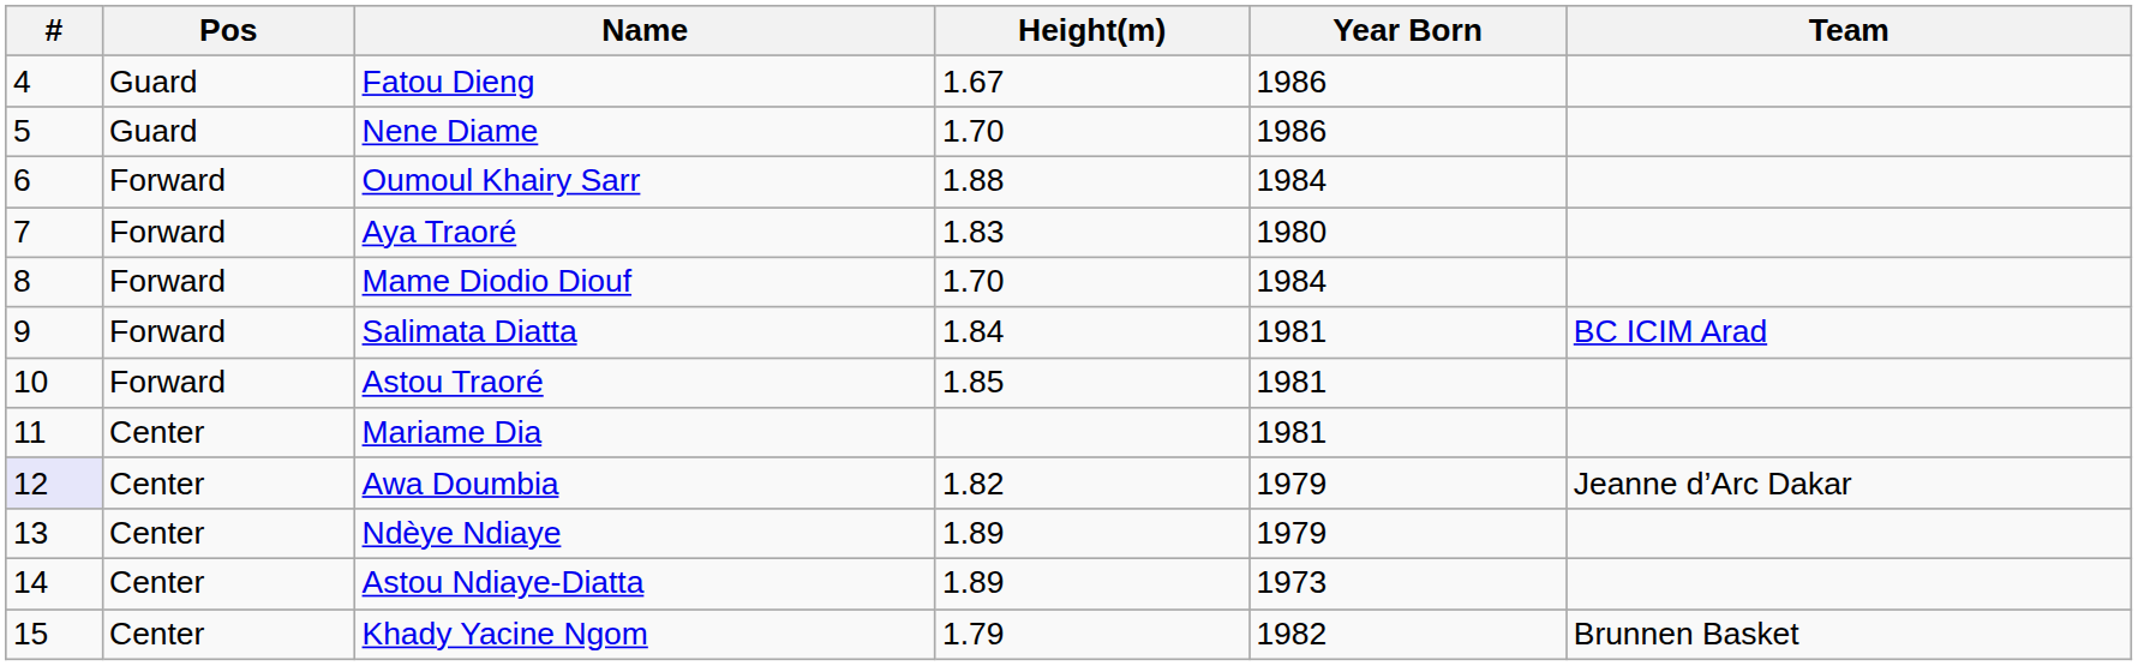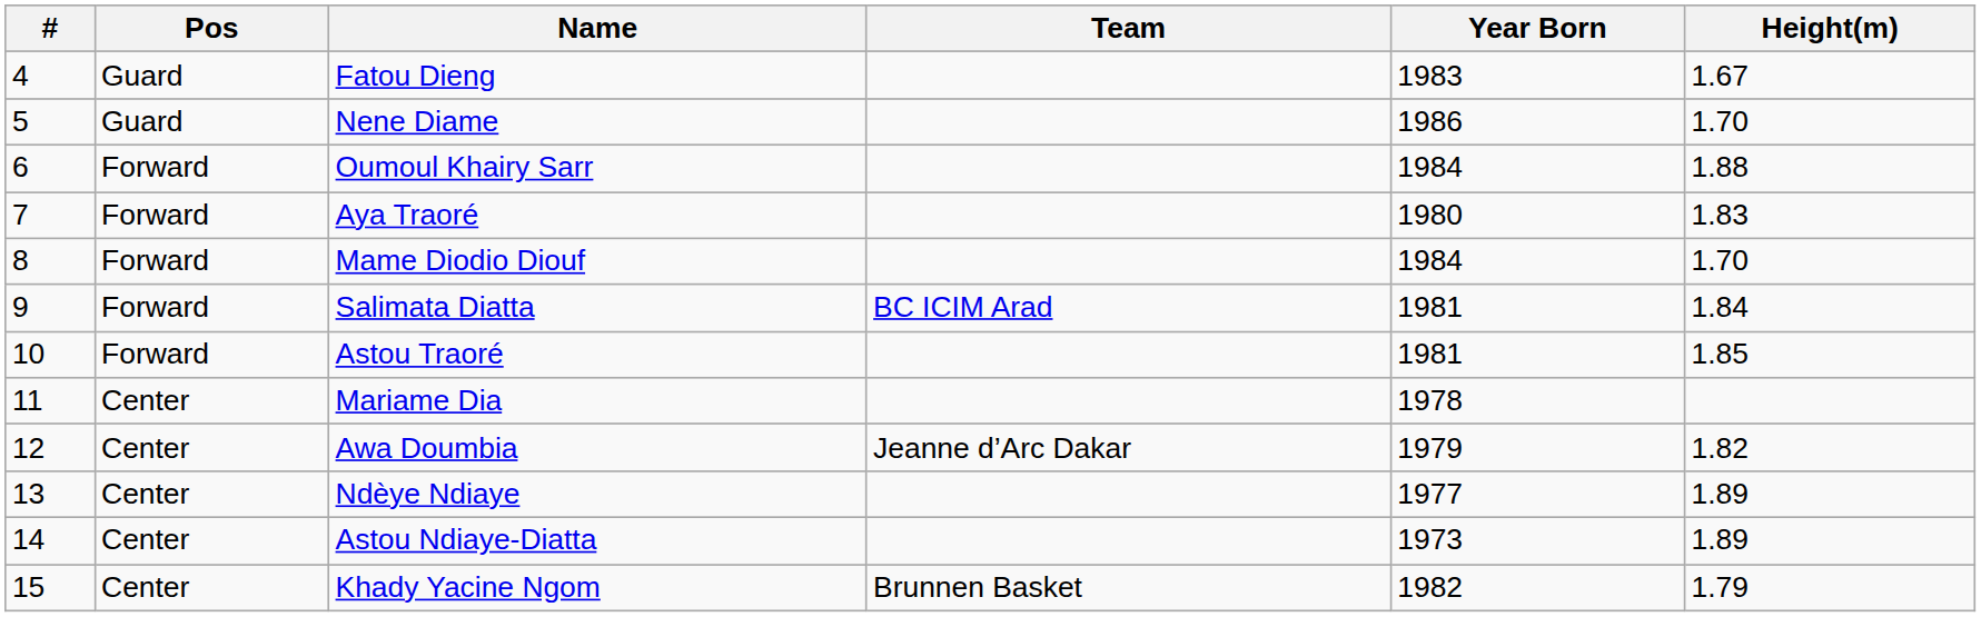columns swapped: Height(m) <-> Team
Fatou Dieng | Year Born: 1986 -> 1983
Mariame Dia | Year Born: 1981 -> 1978
Awa Doumbia | #: lavender background -> no background
Ndèye Ndiaye | Year Born: 1979 -> 1977
